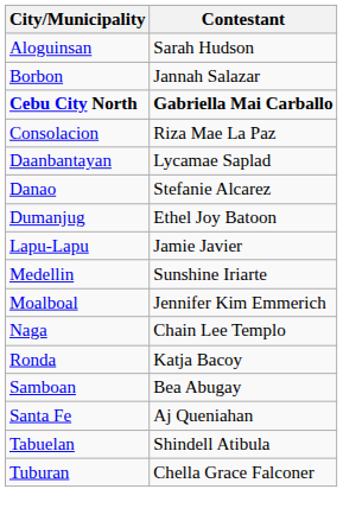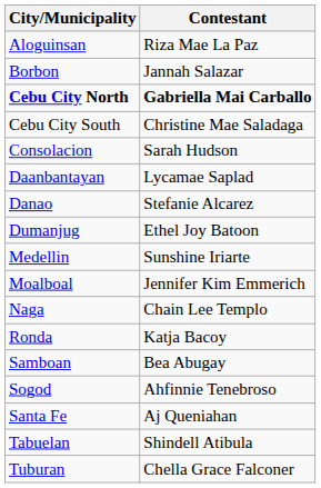Aloguinsan | Contestant: Sarah Hudson -> Riza Mae La Paz
+ row: Cebu City South | Christine Mae Saladaga
Consolacion | Contestant: Riza Mae La Paz -> Sarah Hudson
- row: Lapu-Lapu | Jamie Javier
+ row: Sogod | Ahfinnie Tenebroso
